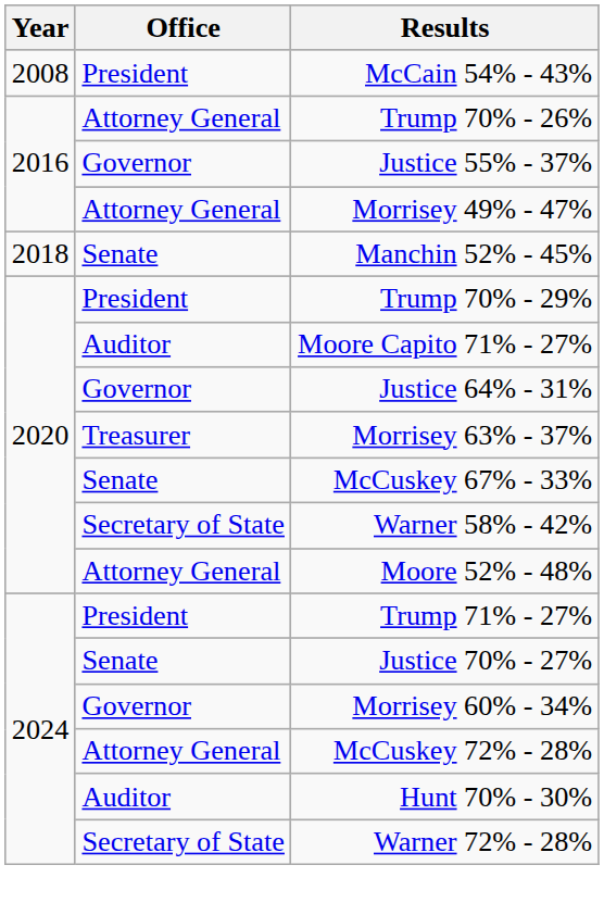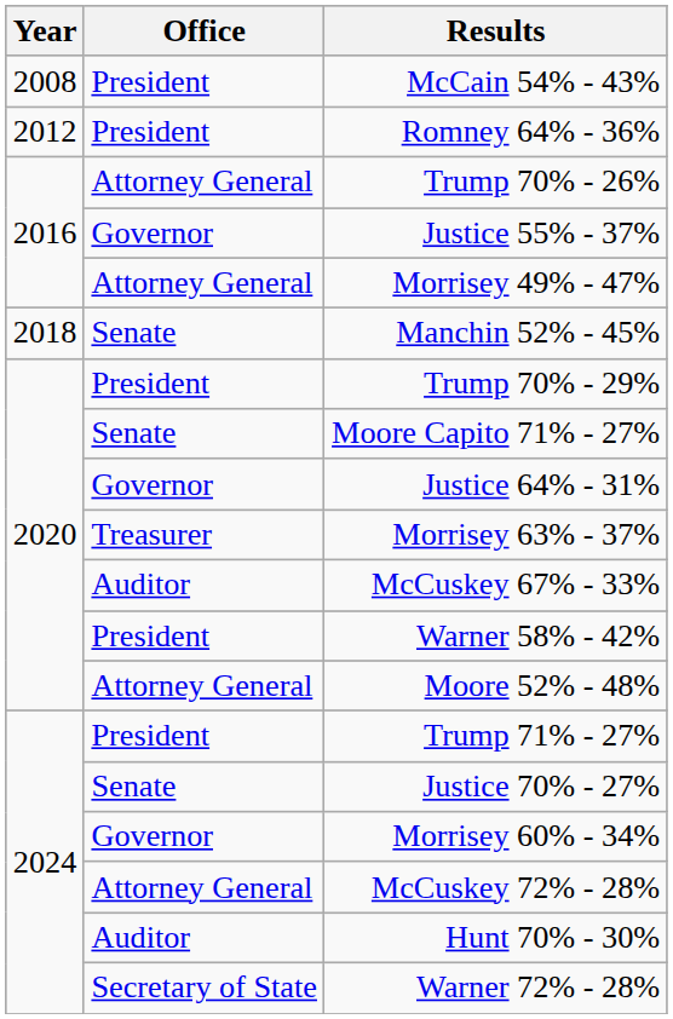+ row: 2012 | President | Romney 64% - 36%
Moore Capito 71% - 27% | Office: Auditor -> Senate
McCuskey 67% - 33% | Office: Senate -> Auditor
Warner 58% - 42% | Office: Secretary of State -> President
